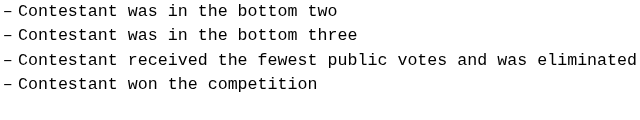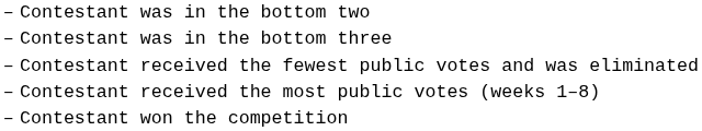+ row: – | Contestant received the most public votes (weeks 1–8)
